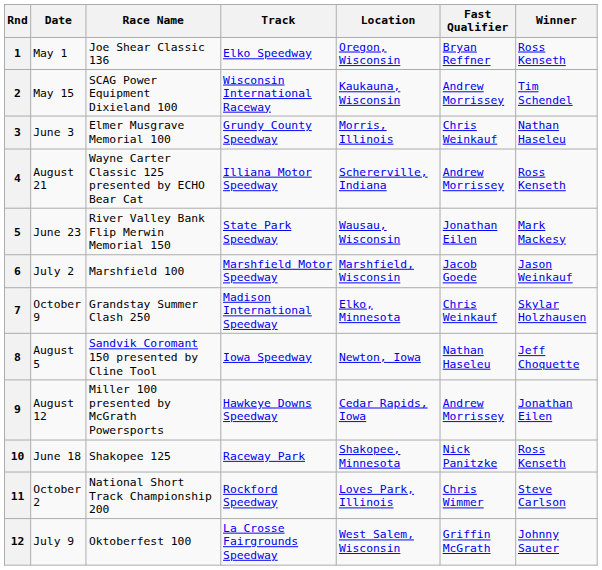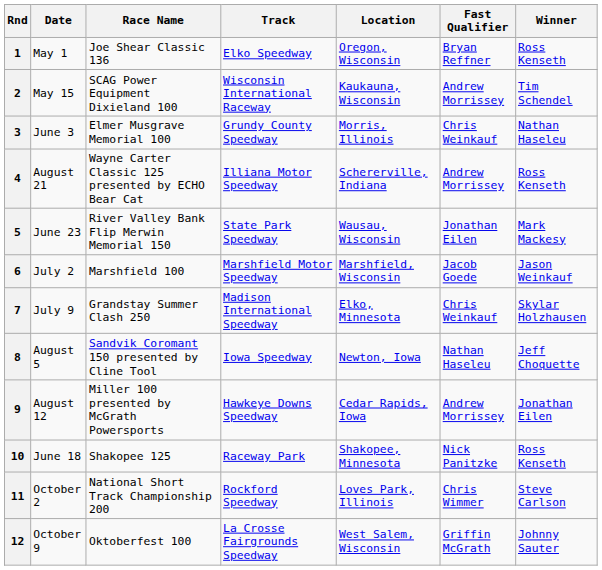7 | Date: October 9 -> July 9
12 | Date: July 9 -> October 9
